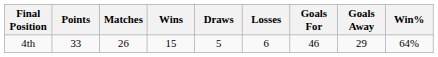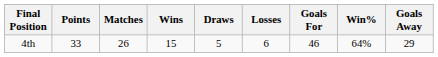columns swapped: Goals Away <-> Win%
